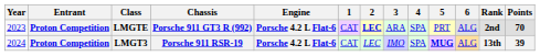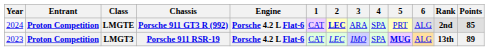LMGTE | Year: 2023 -> 2024
LMGTE | Points: 70 -> 85
LMGT3 | Year: 2024 -> 2023
LMGT3 | Points: 39 -> 89
